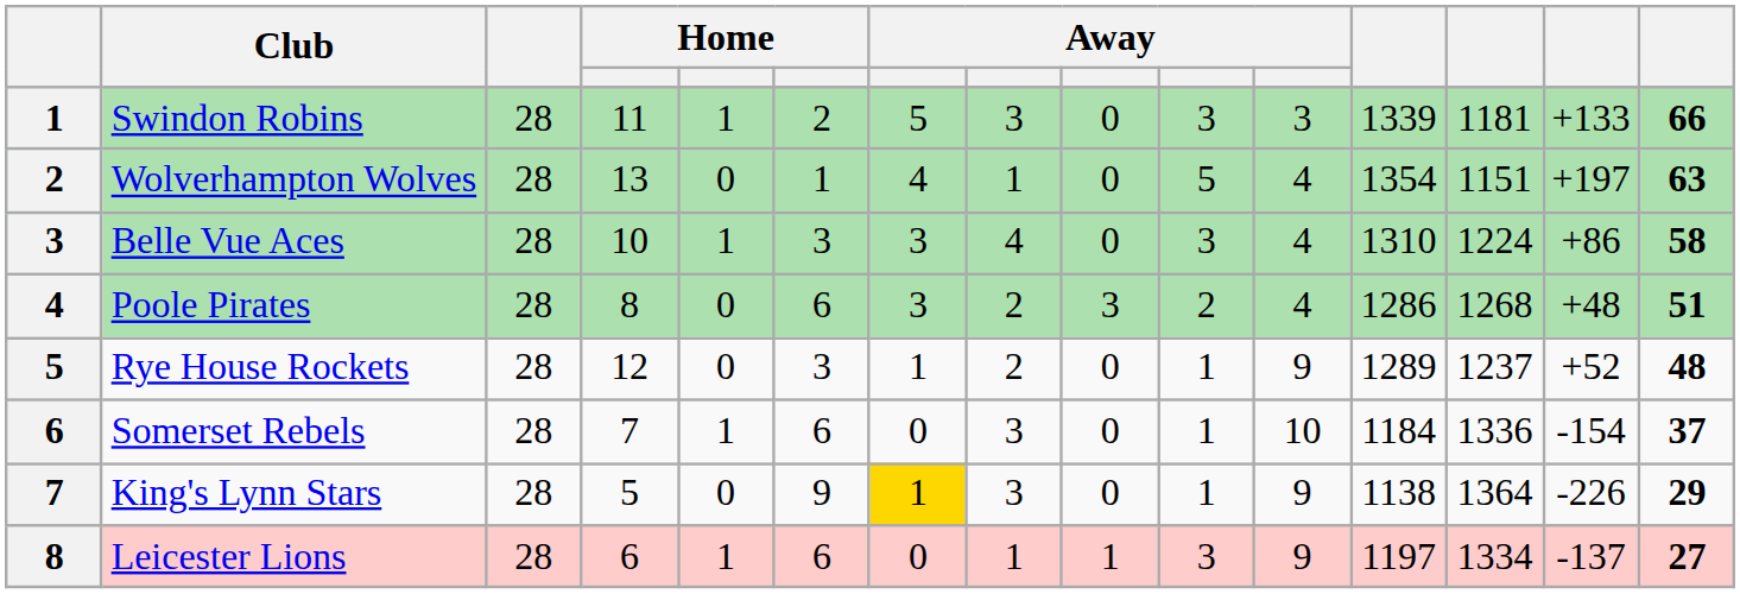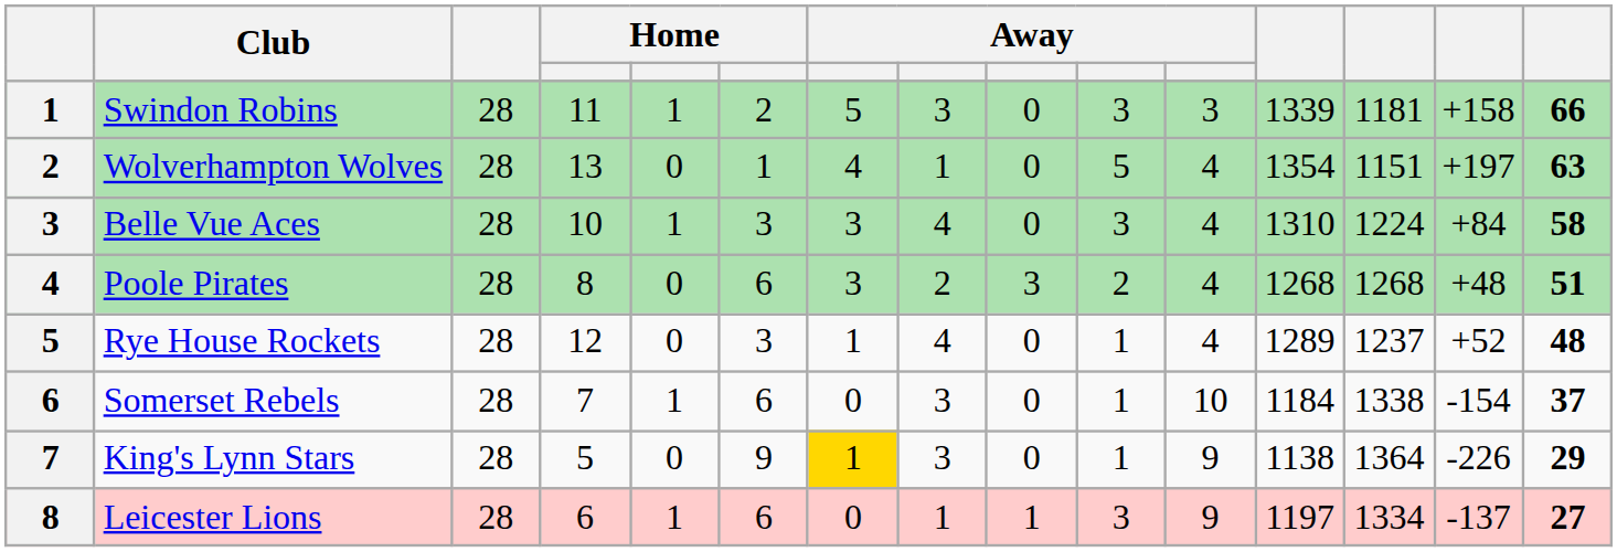Swindon Robins | column 14: +133 -> +158
Belle Vue Aces | column 14: +86 -> +84
Poole Pirates | column 12: 1286 -> 1268
Rye House Rockets | column 8: 2 -> 4
Rye House Rockets | column 11: 9 -> 4
Somerset Rebels | column 13: 1336 -> 1338
